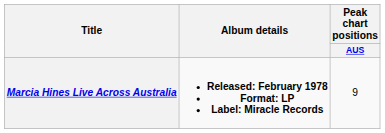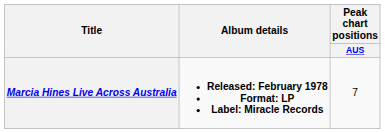Marcia Hines Live Across Australia | Peak chart positions / AUS: 9 -> 7
